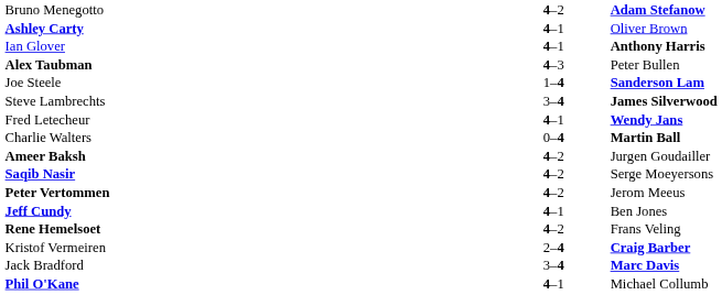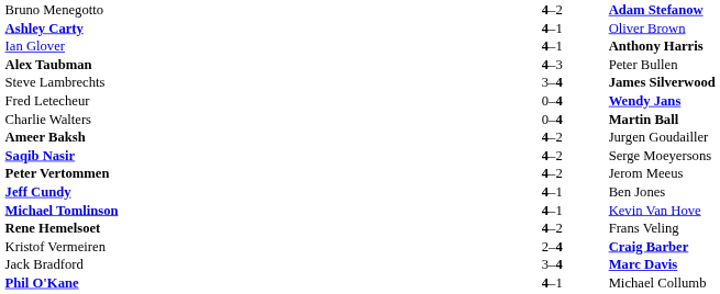- row: Joe Steele | 1–4 | Sanderson Lam
Fred Letecheur | column 2: 4–1 -> 0–4
+ row: Michael Tomlinson | 4–1 | Kevin Van Hove
